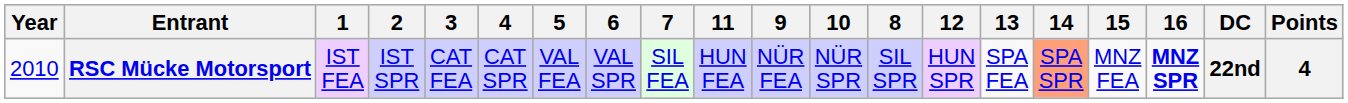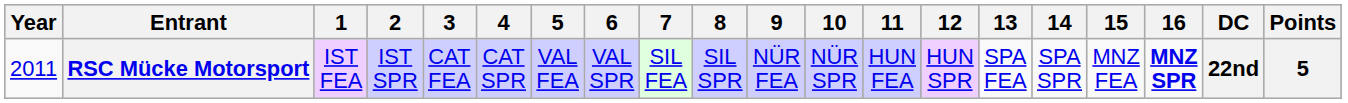columns swapped: 8 <-> 11
RSC Mücke Motorsport | Year: 2010 -> 2011
RSC Mücke Motorsport | 14: lightsalmon background -> no background
RSC Mücke Motorsport | Points: 4 -> 5
